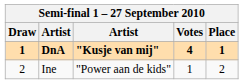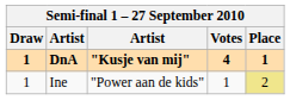Ine | Draw: 2 -> 1
Ine | Place: no background -> khaki background
